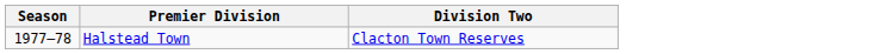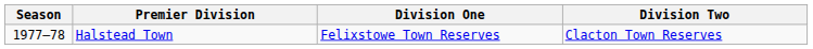+ column: Division One | Felixstowe Town Reserves
